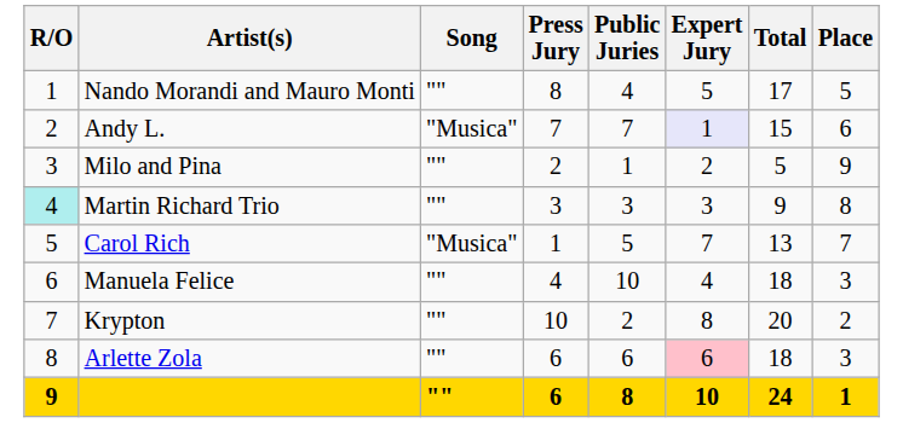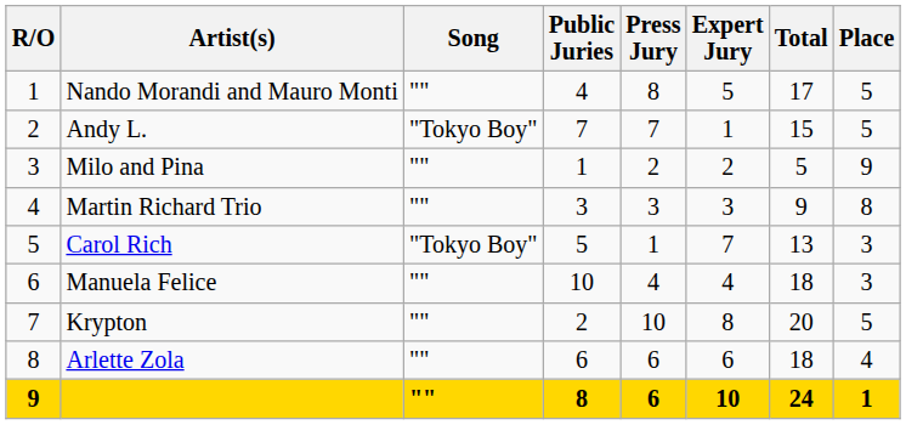columns swapped: Public Juries <-> Press Jury
Andy L. | Song: "Musica" -> "Tokyo Boy"
Andy L. | Expert Jury: lavender background -> no background
Andy L. | Place: 6 -> 5
Martin Richard Trio | R/O: paleturquoise background -> no background
Carol Rich | Song: "Musica" -> "Tokyo Boy"
Carol Rich | Place: 7 -> 3
Krypton | Place: 2 -> 5
Arlette Zola | Expert Jury: pink background -> no background
Arlette Zola | Place: 3 -> 4
